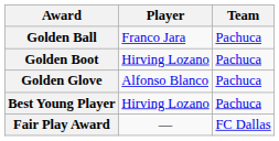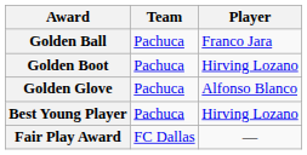columns swapped: Player <-> Team
